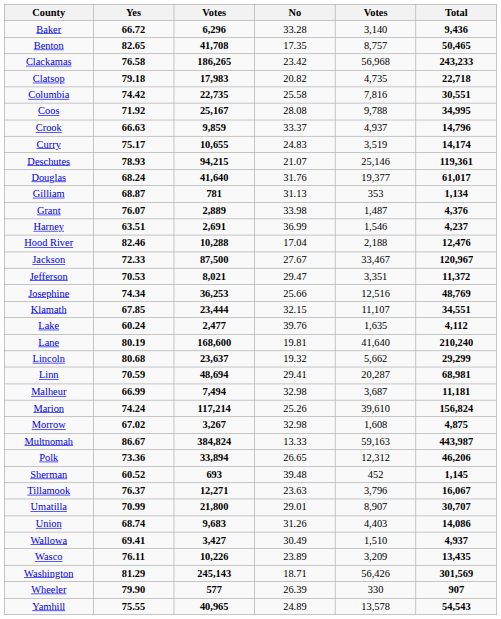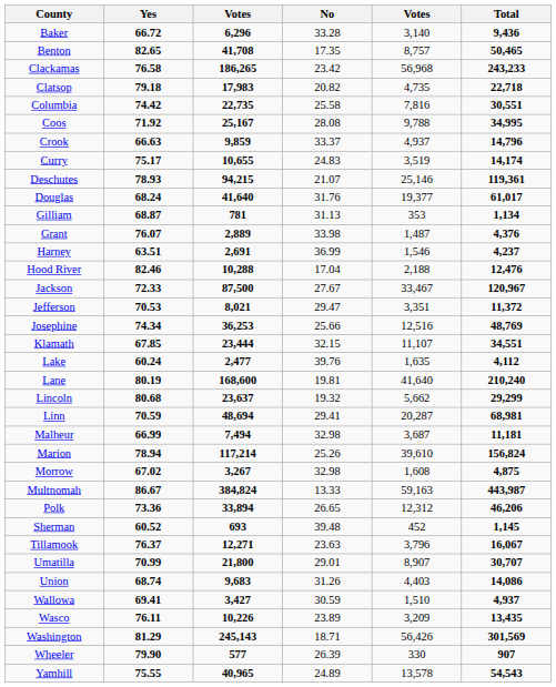Marion | Yes: 74.24 -> 78.94
Wallowa | No: 30.49 -> 30.59
